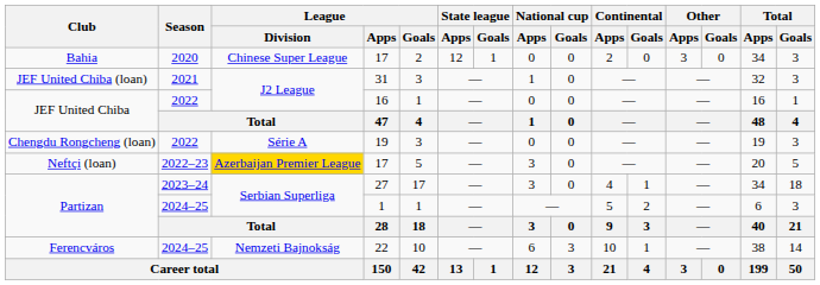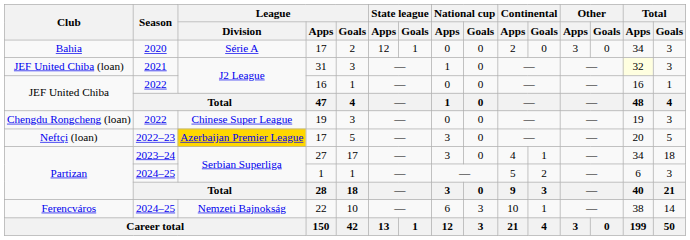Bahia | League / Division: Chinese Super League -> Série A
JEF United Chiba (loan) | Total / Apps: no background -> lightyellow background
Chengdu Rongcheng (loan) | League / Division: Série A -> Chinese Super League
